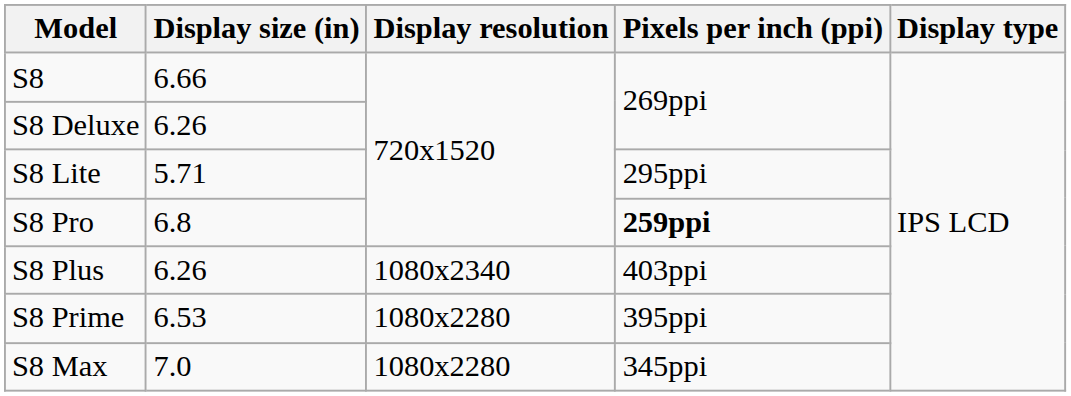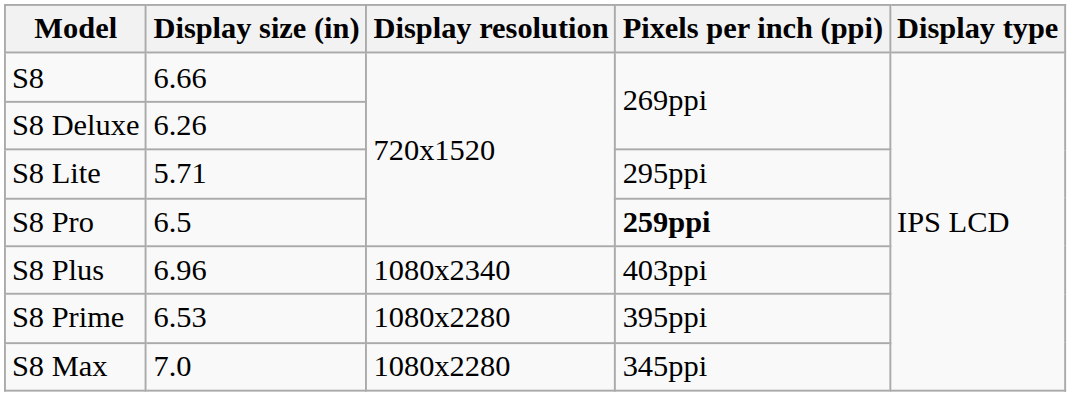S8 Pro | Display size (in): 6.8 -> 6.5
S8 Plus | Display size (in): 6.26 -> 6.96
